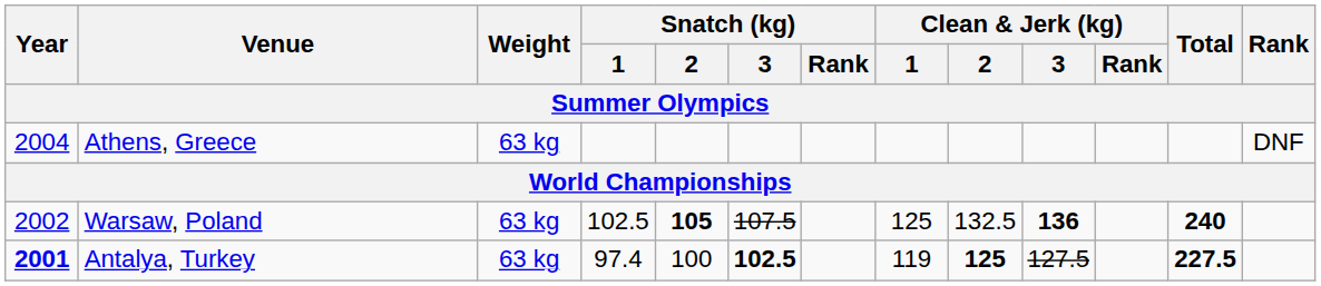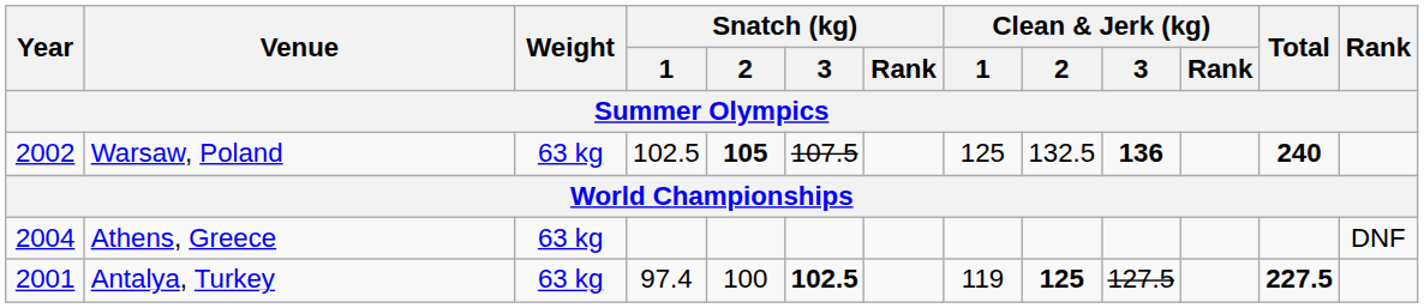rows swapped: Athens, Greece <-> Warsaw, Poland
Antalya, Turkey | Year: bold -> normal
